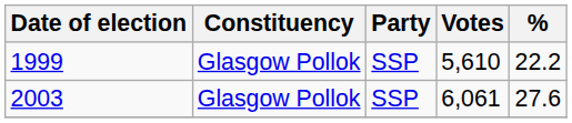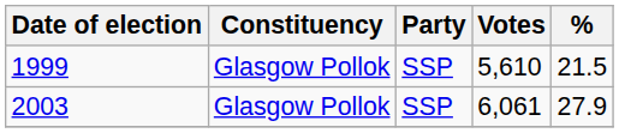1999 | %: 22.2 -> 21.5
2003 | %: 27.6 -> 27.9
